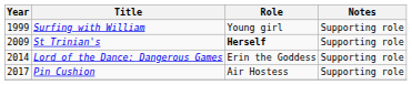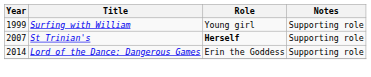St Trinian's | Year: 2009 -> 2007
- row: 2017 | Pin Cushion | Air Hostess | Supporting role
